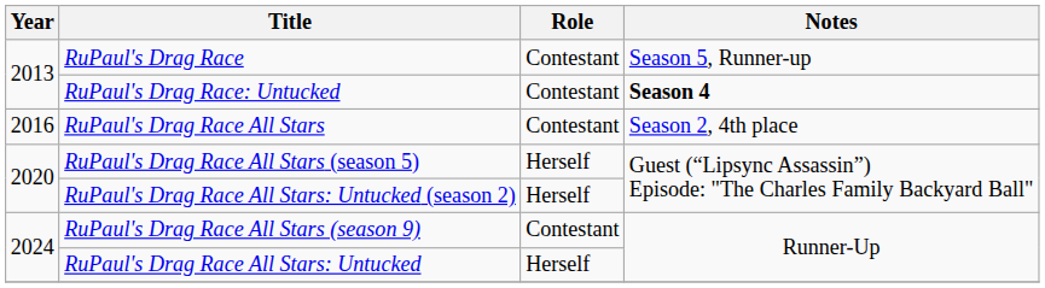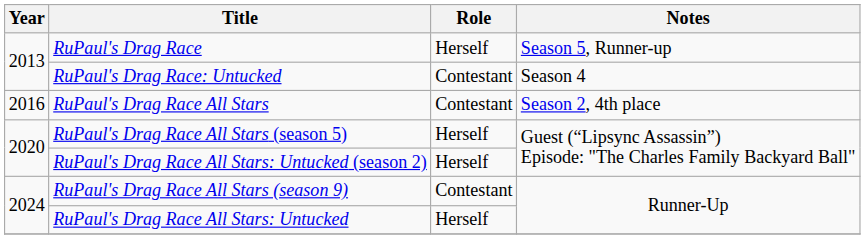RuPaul's Drag Race | Role: Contestant -> Herself
RuPaul's Drag Race: Untucked | Notes: bold -> normal
